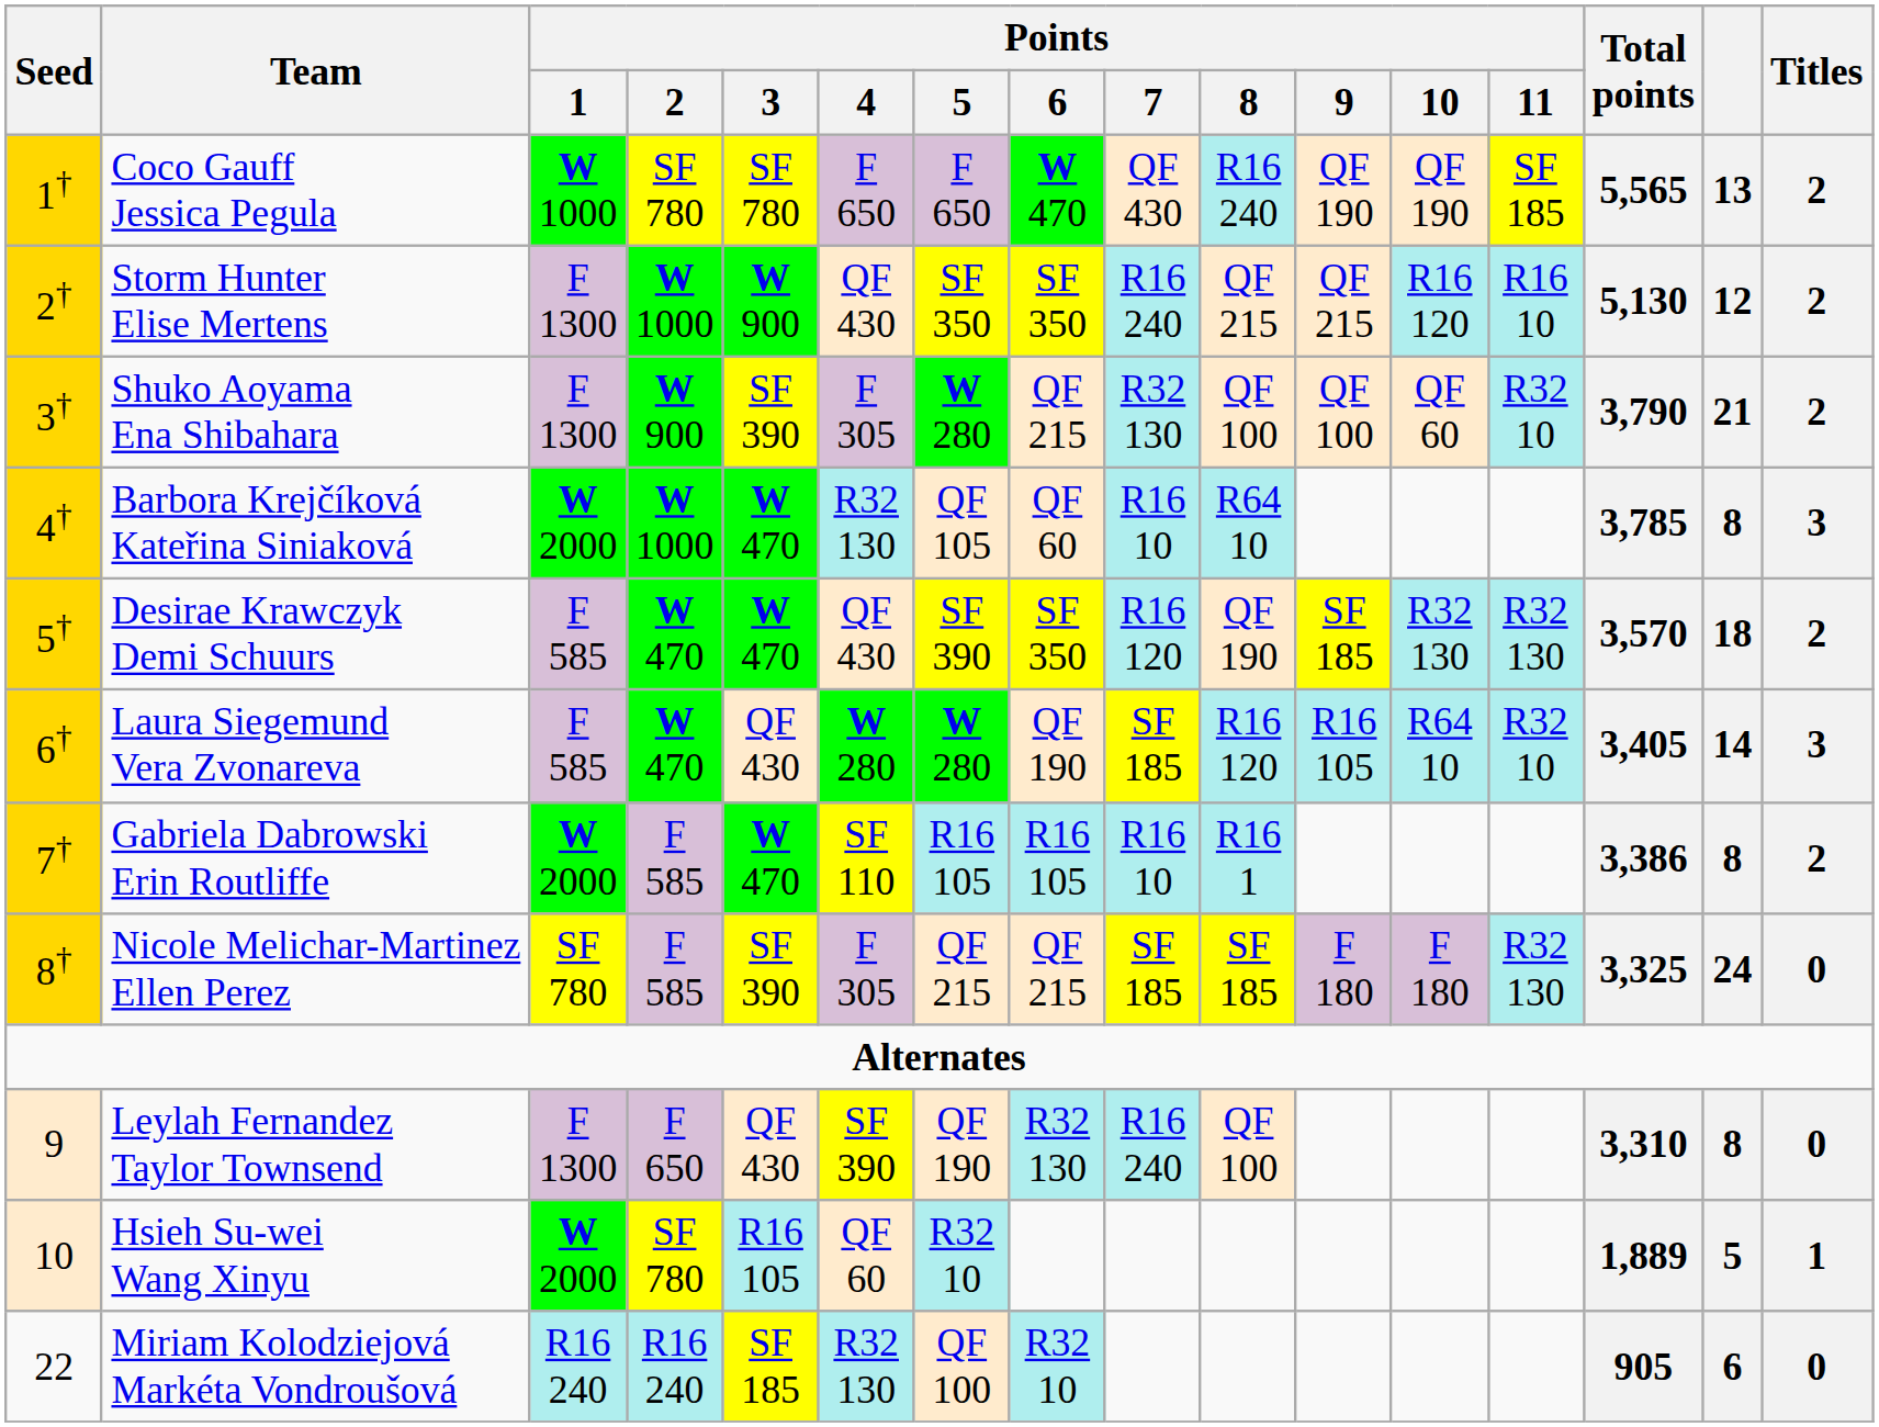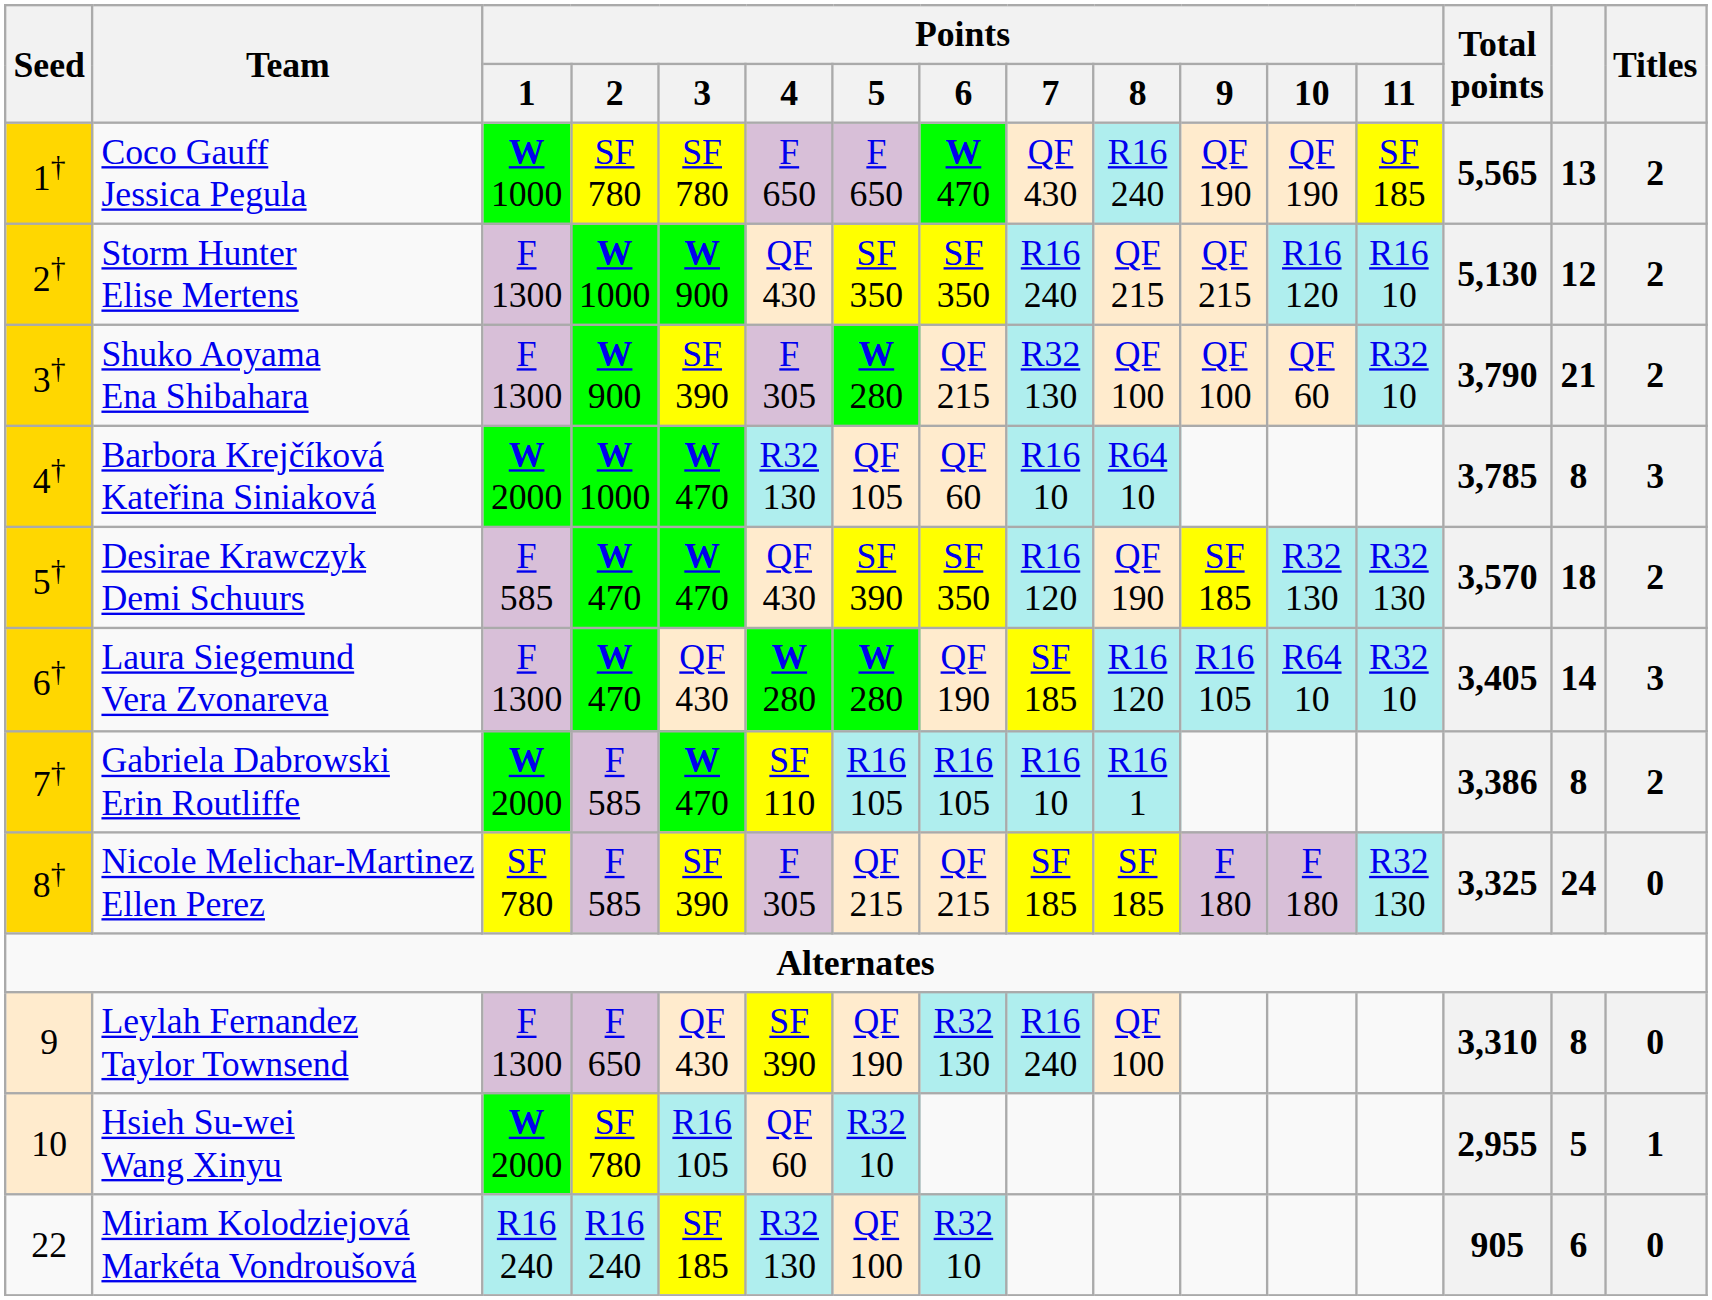Laura Siegemund Vera Zvonareva | Points / 1: F 585 -> F 1300
Hsieh Su-wei Wang Xinyu | Total points: 1,889 -> 2,955
